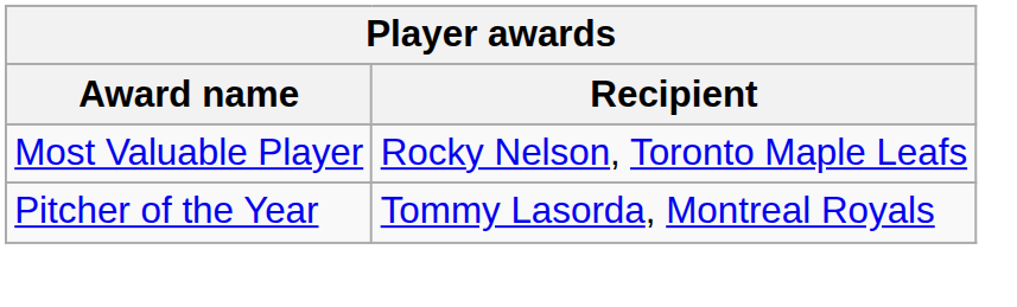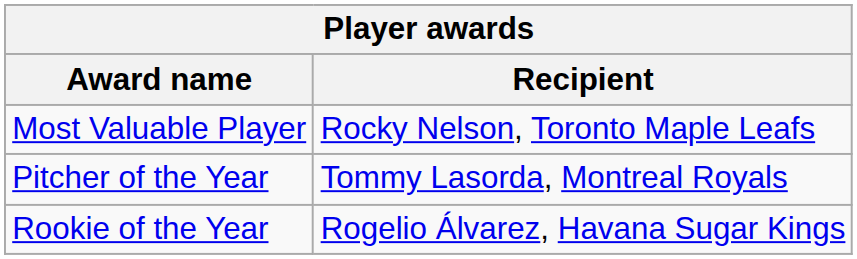+ row: Rookie of the Year | Rogelio Álvarez, Havana Sugar Kings
